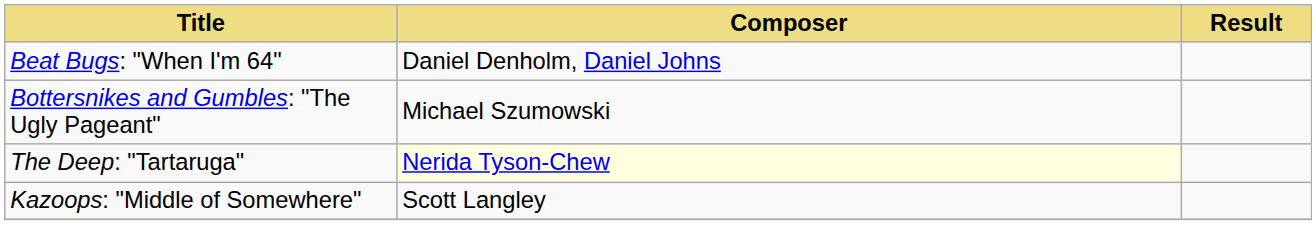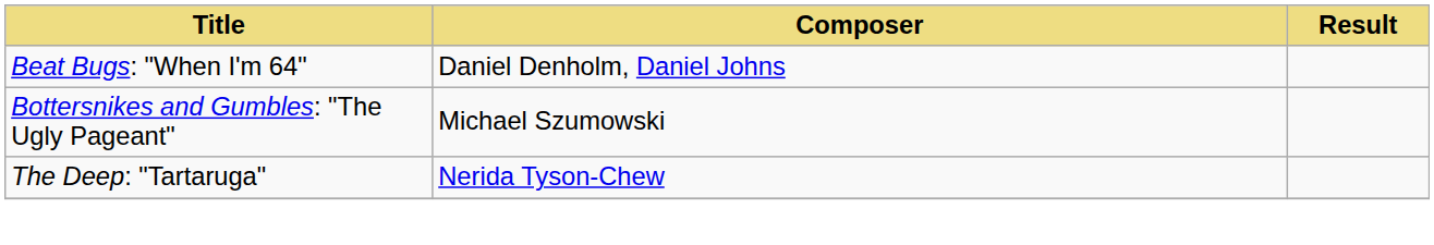The Deep: "Tartaruga" | Composer: lightyellow background -> no background
- row: Kazoops: "Middle of Somewhere" | Scott Langley
